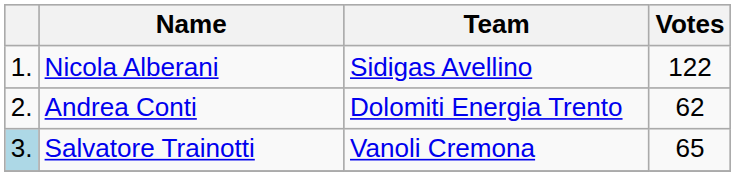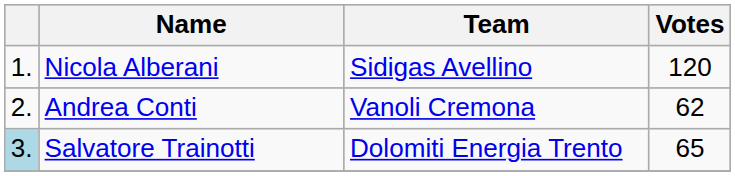Nicola Alberani | Votes: 122 -> 120
Andrea Conti | Team: Dolomiti Energia Trento -> Vanoli Cremona
Salvatore Trainotti | Team: Vanoli Cremona -> Dolomiti Energia Trento
